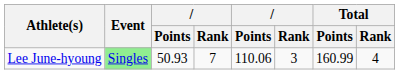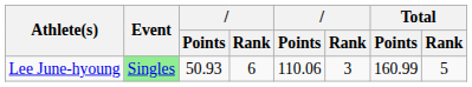Lee June-hyoung | column 4: 7 -> 6
Lee June-hyoung | Total / Rank: 4 -> 5
